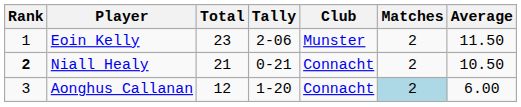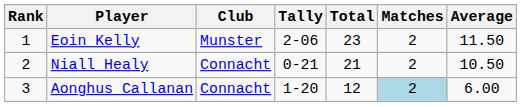columns swapped: Club <-> Total
Niall Healy | Rank: bold -> normal
